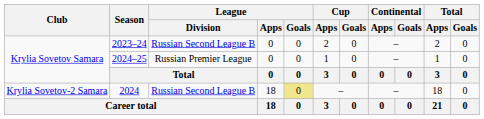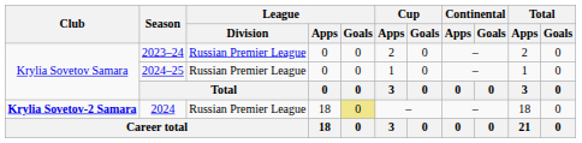2023–24 | League / Division: Russian Second League B -> Russian Premier League
2024 | Club: normal -> bold
2024 | League / Division: Russian Second League B -> Russian Premier League
